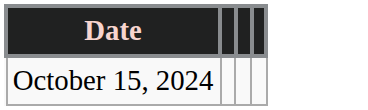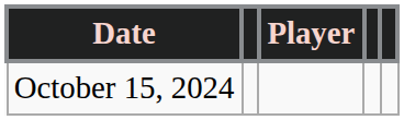+ column: Player
